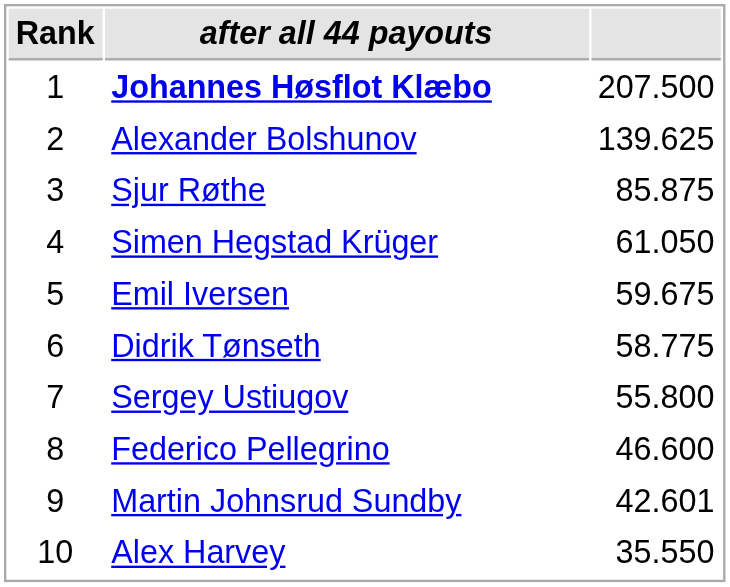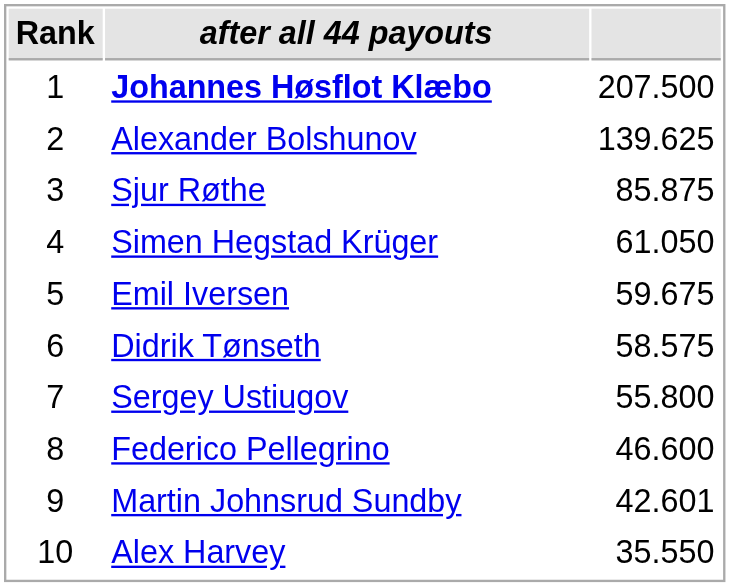Didrik Tønseth | column 3: 58.775 -> 58.575
